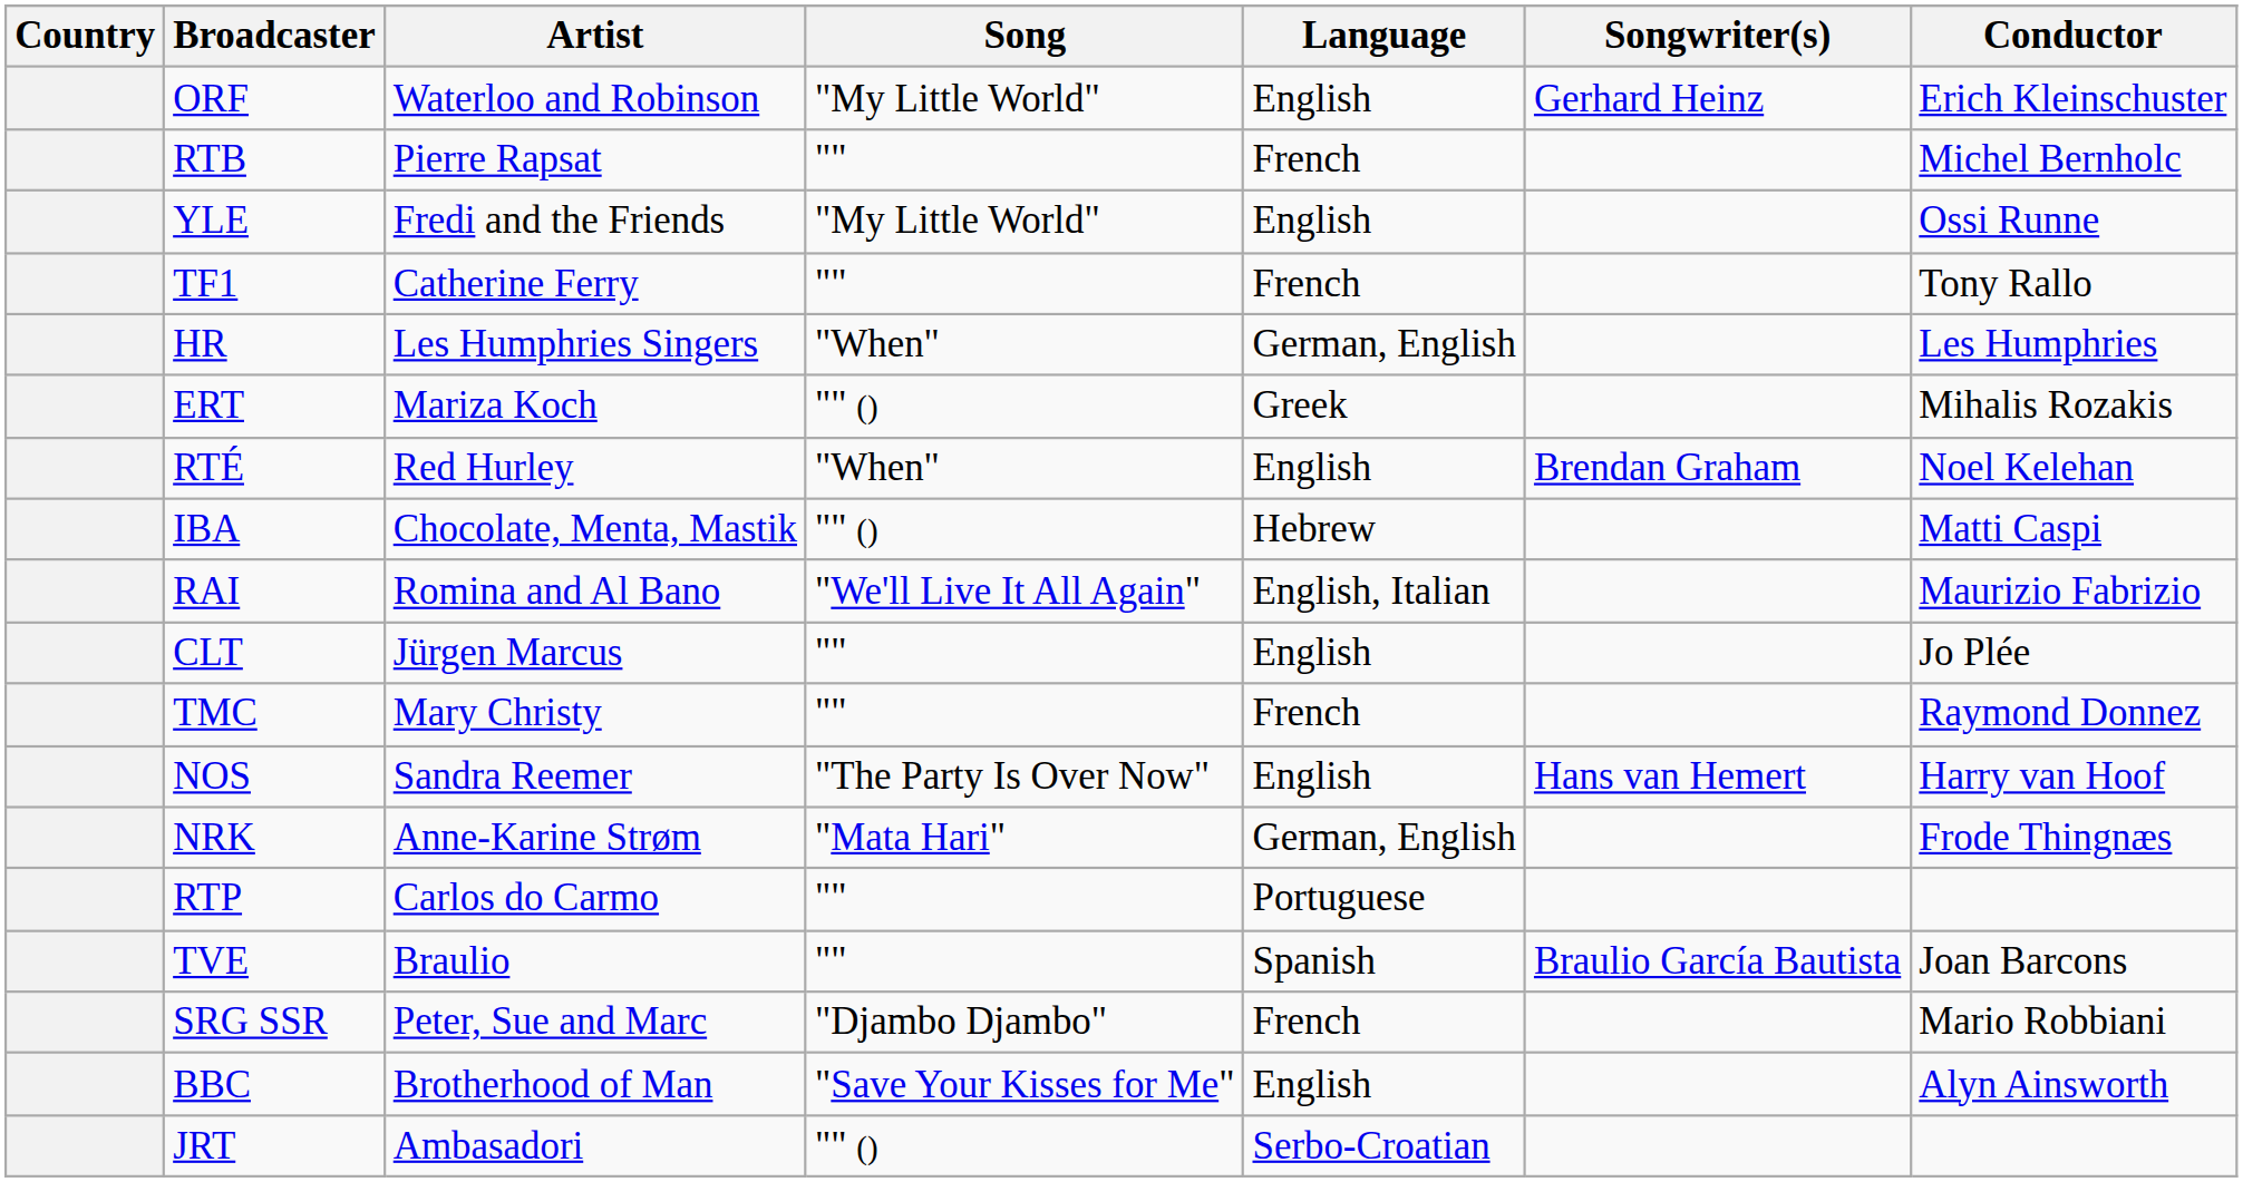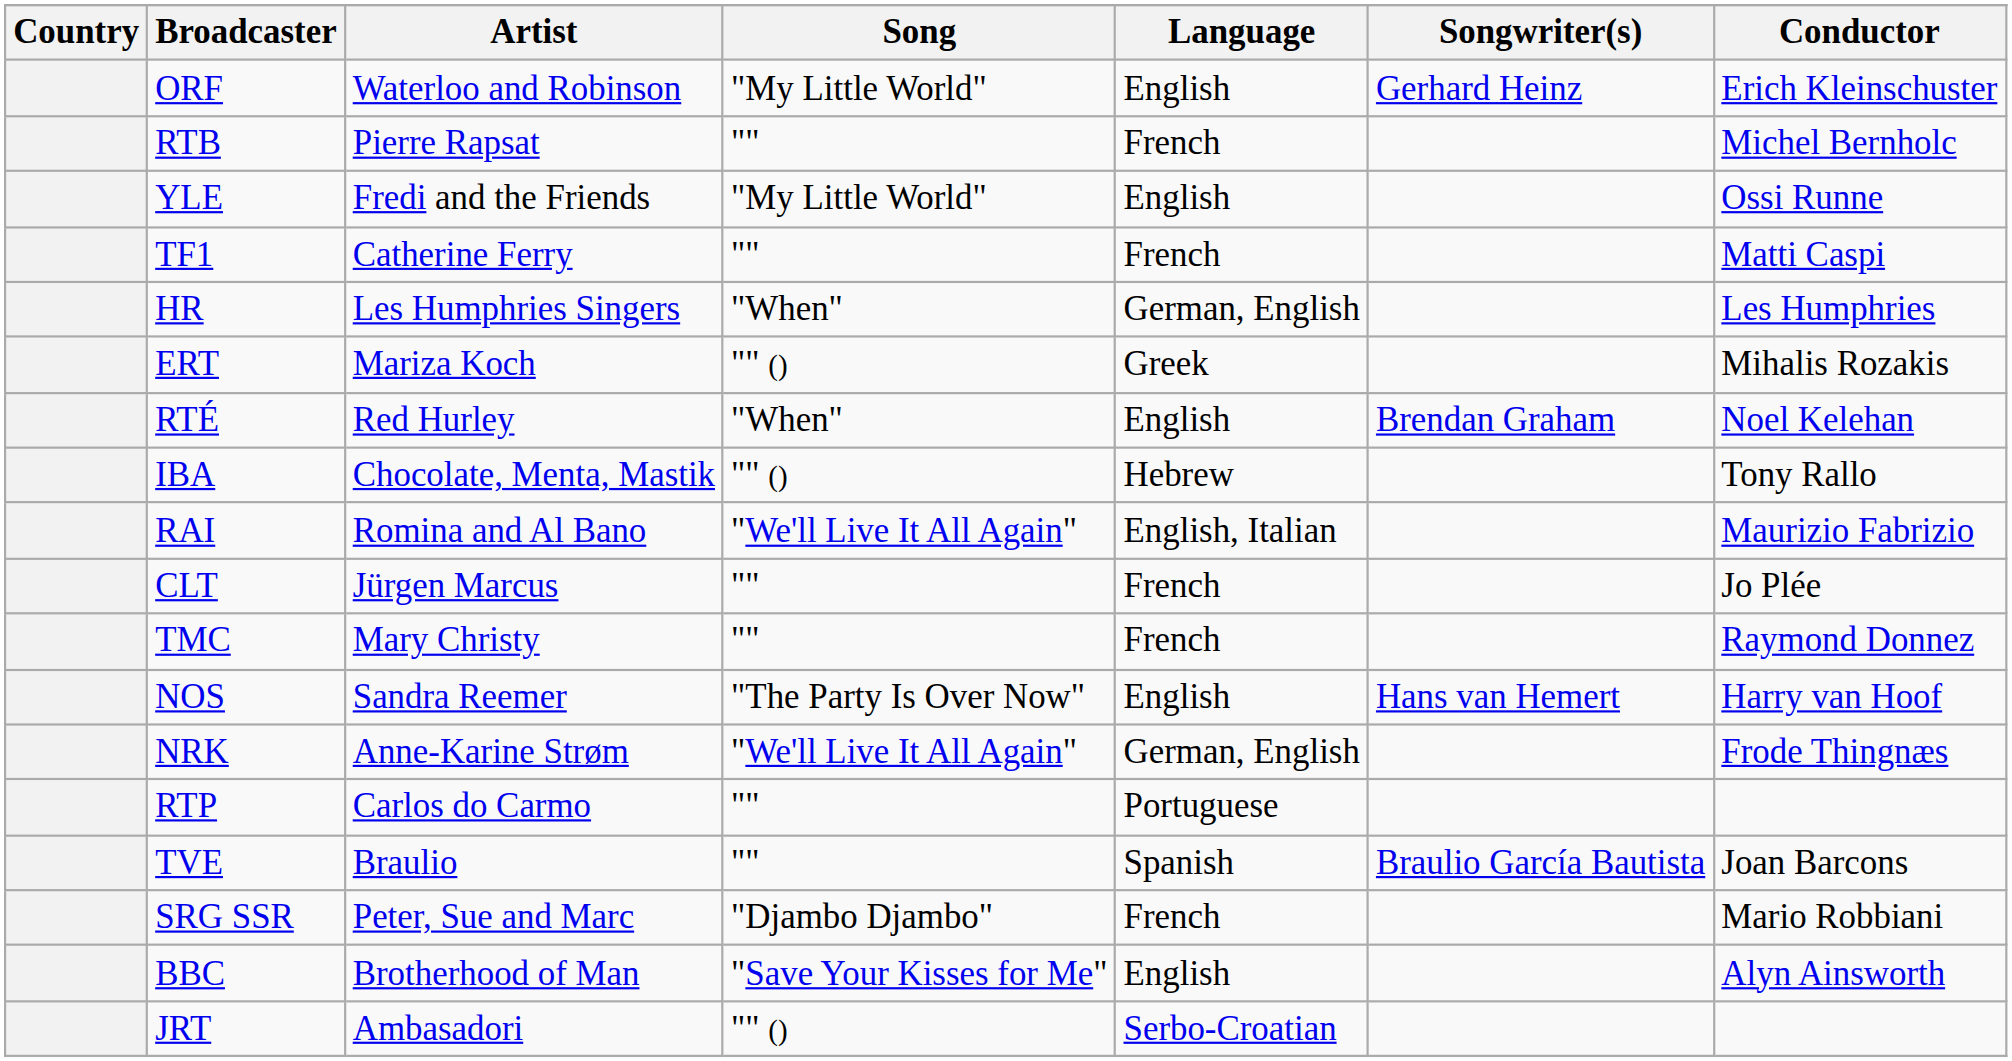TF1 | Conductor: Tony Rallo -> Matti Caspi
IBA | Conductor: Matti Caspi -> Tony Rallo
CLT | Language: English -> French
NRK | Song: "Mata Hari" -> "We'll Live It All Again"
